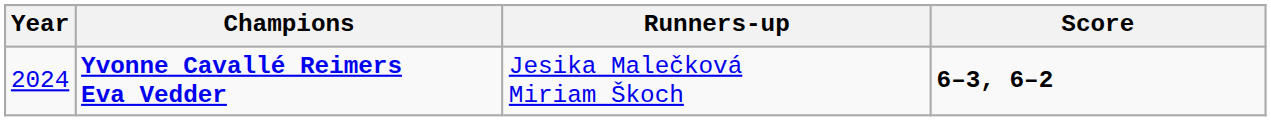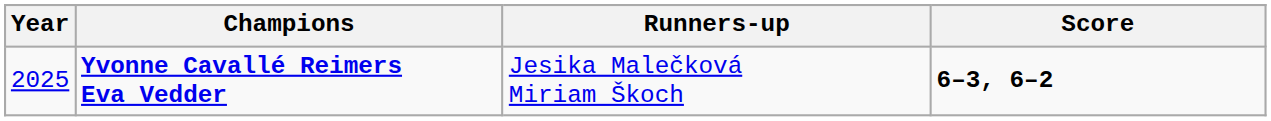Yvonne Cavallé Reimers Eva Vedder | Year: 2024 -> 2025
